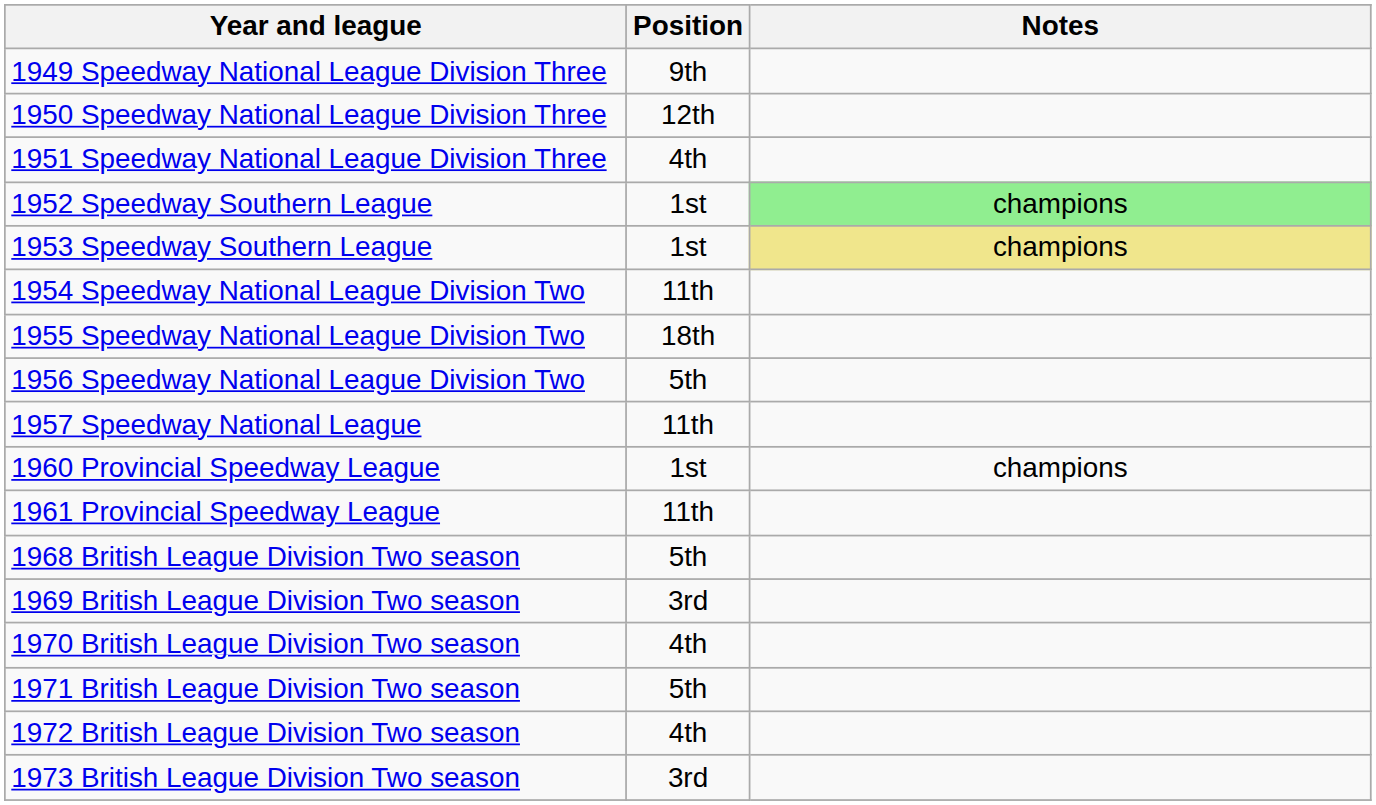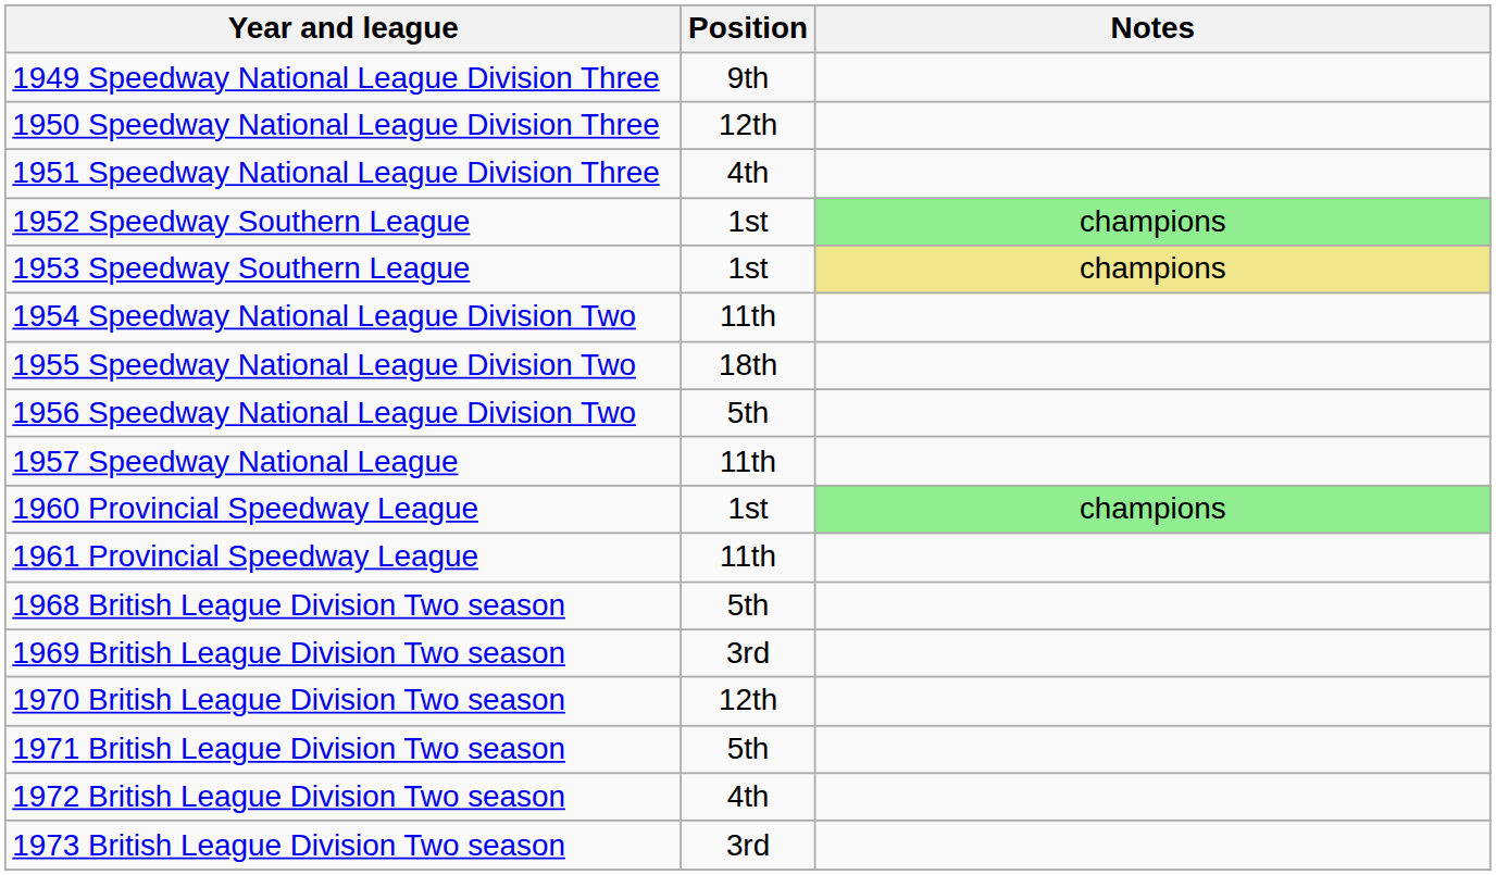1960 Provincial Speedway League | Notes: no background -> lightgreen background
1970 British League Division Two season | Position: 4th -> 12th
